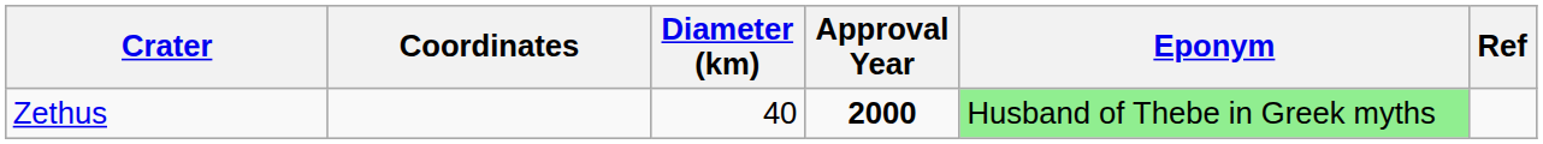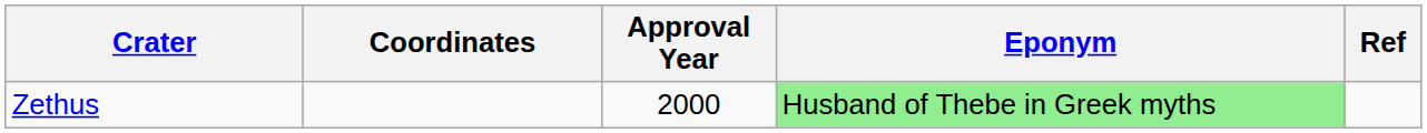- column: Diameter (km) | 40
Zethus | Approval Year: bold -> normal
